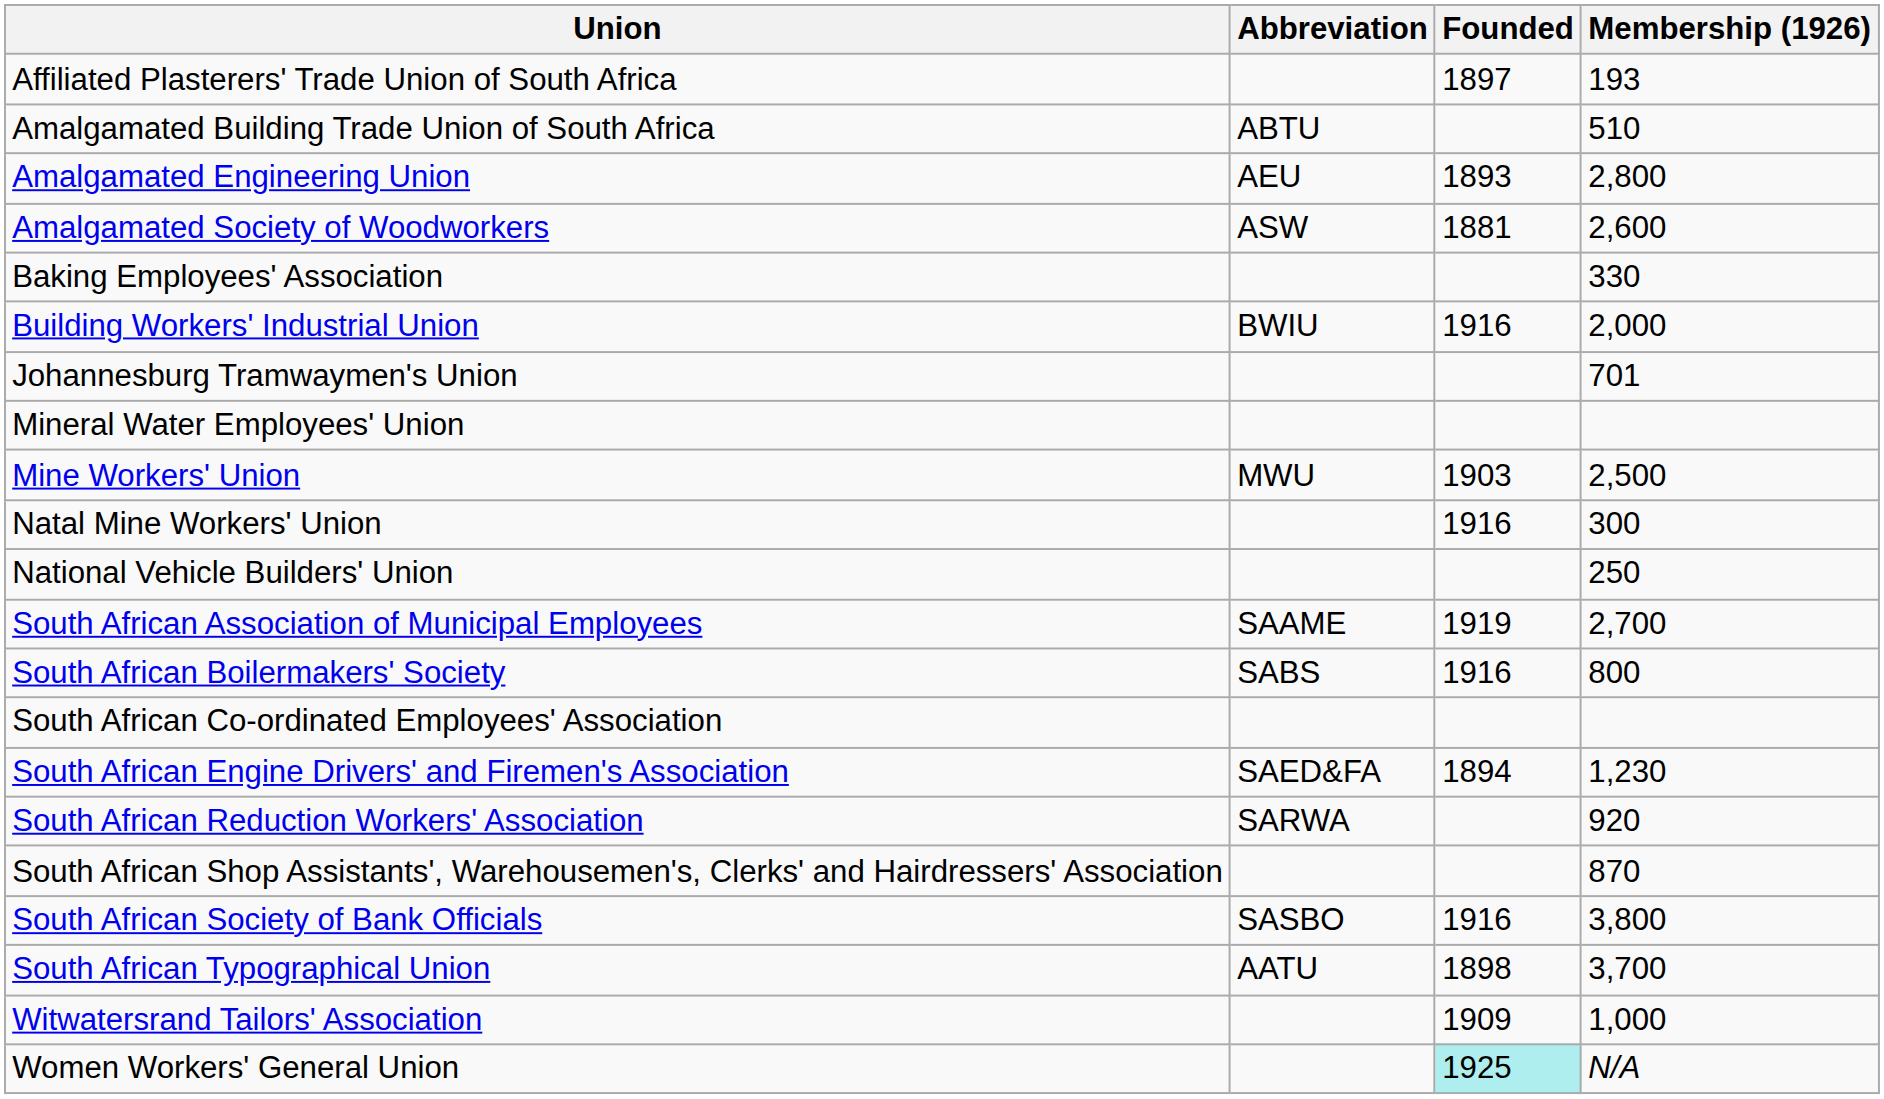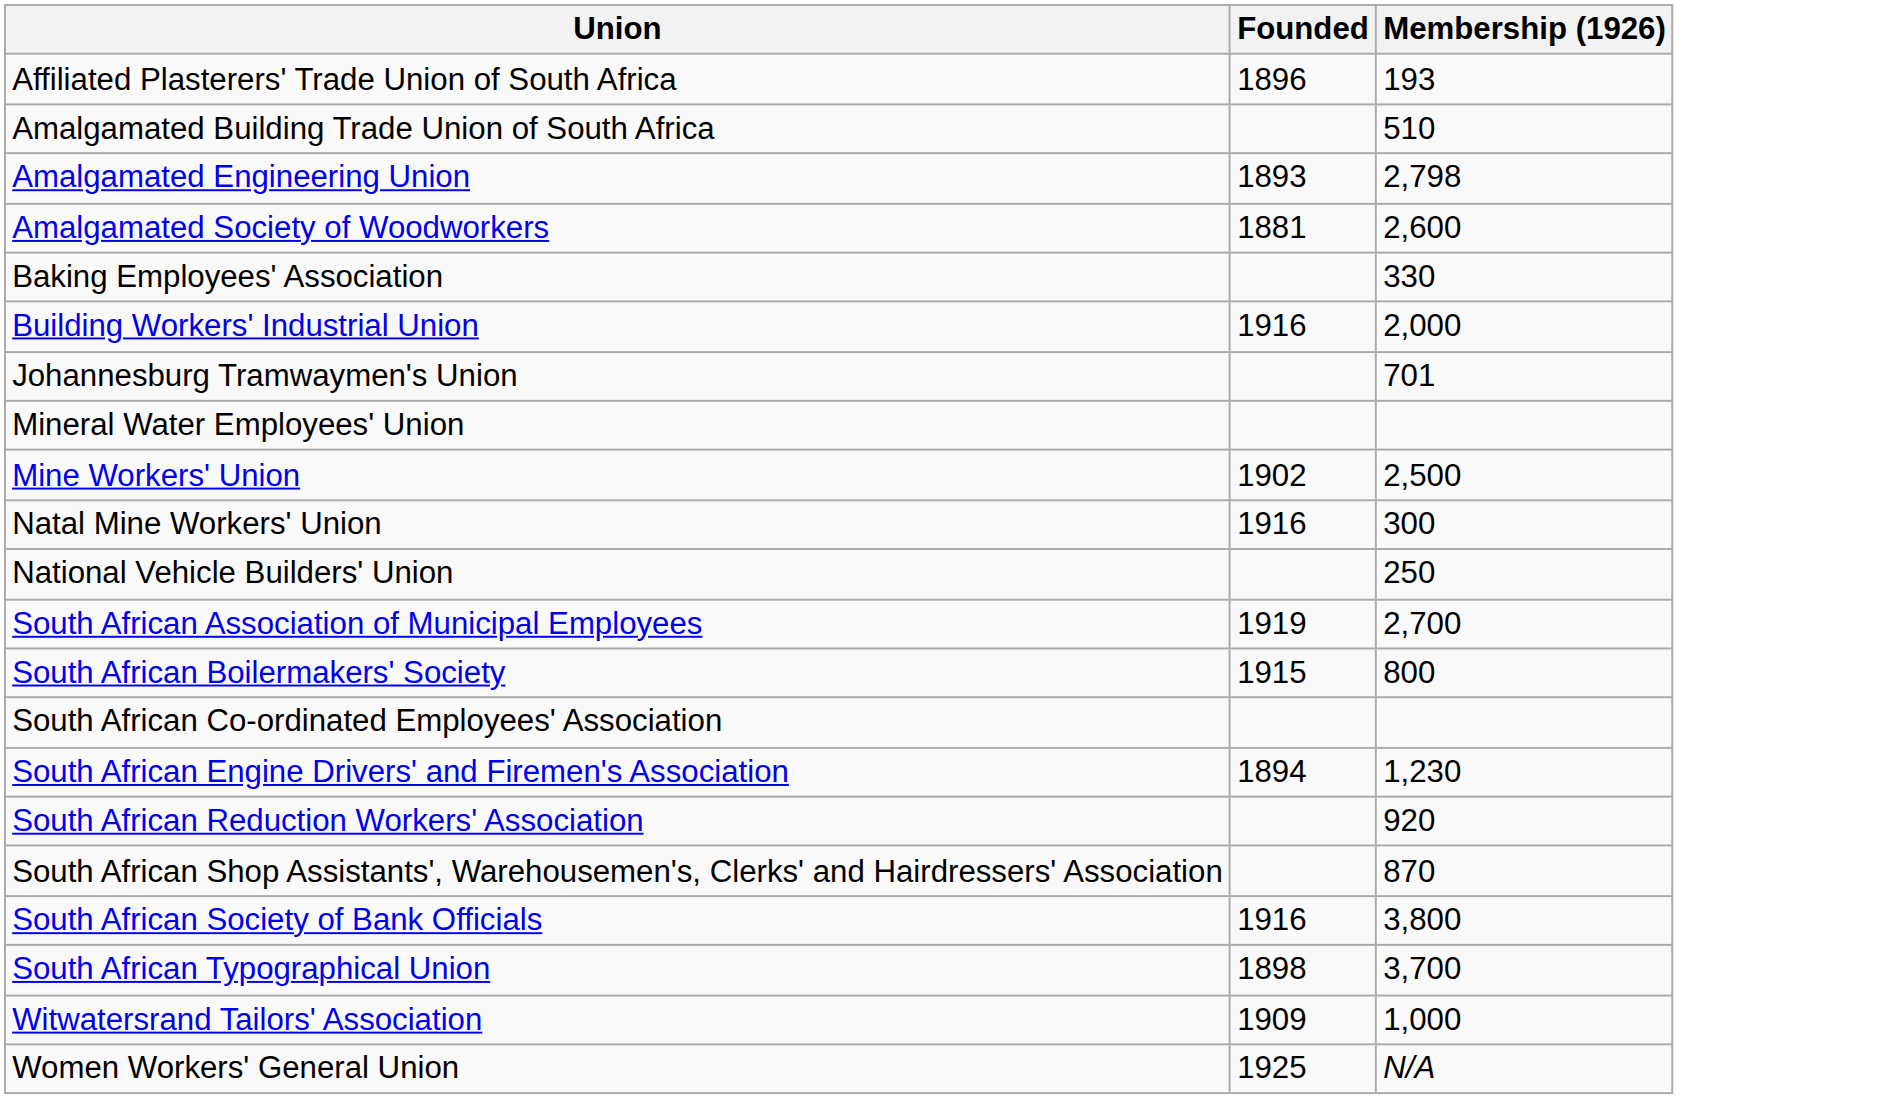- column: Abbreviation | ABTU | AEU | ASW | BWIU | MWU | SAAME | SABS | SAED&FA | SARWA | SASBO | AATU
Affiliated Plasterers' Trade Union of South Africa | Founded: 1897 -> 1896
Amalgamated Engineering Union | Membership (1926): 2,800 -> 2,798
Mine Workers' Union | Founded: 1903 -> 1902
South African Boilermakers' Society | Founded: 1916 -> 1915
Women Workers' General Union | Founded: paleturquoise background -> no background
